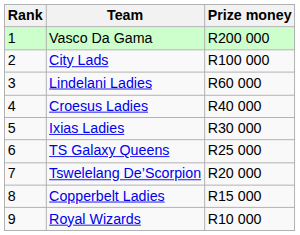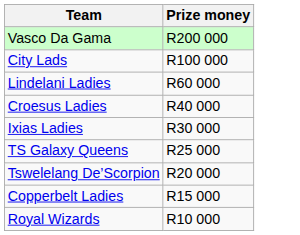- column: Rank | 1 | 2 | 3 | 4 | 5 | 6 | 7 | 8 | 9
